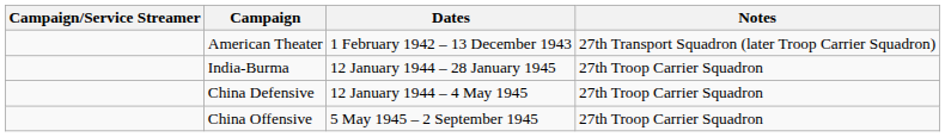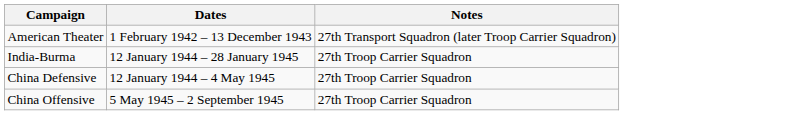- column: Campaign/Service Streamer
